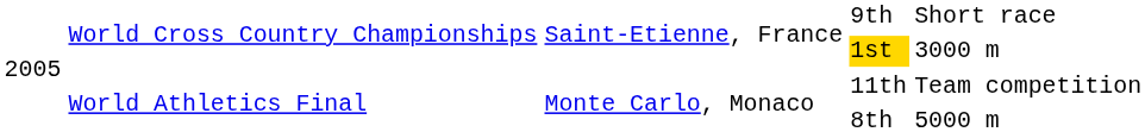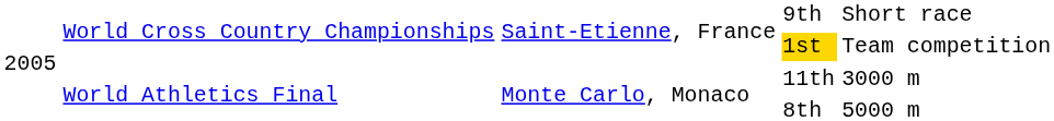1st | column 5: 3000 m -> Team competition
11th | column 5: Team competition -> 3000 m
